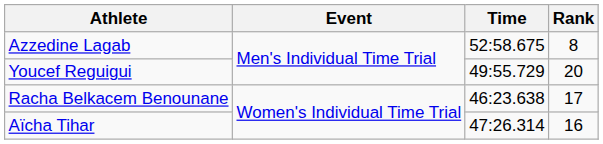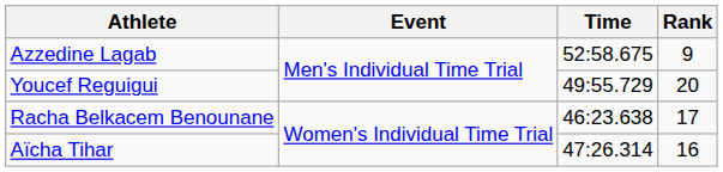Azzedine Lagab | Rank: 8 -> 9
